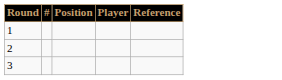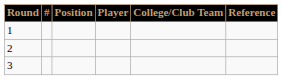+ column: College/Club Team
